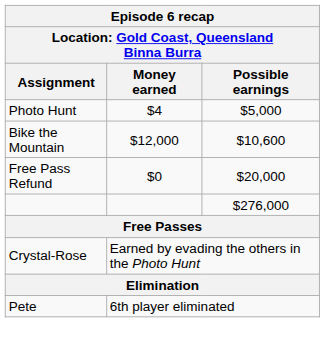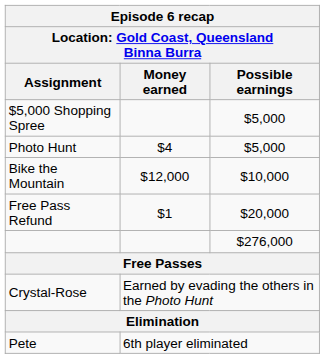+ row: $5,000 Shopping Spree | $5,000
Bike the Mountain | Possible earnings: $10,600 -> $10,000
Free Pass Refund | Money earned: $0 -> $1
